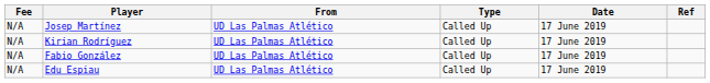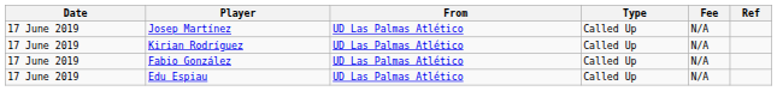columns swapped: Date <-> Fee
